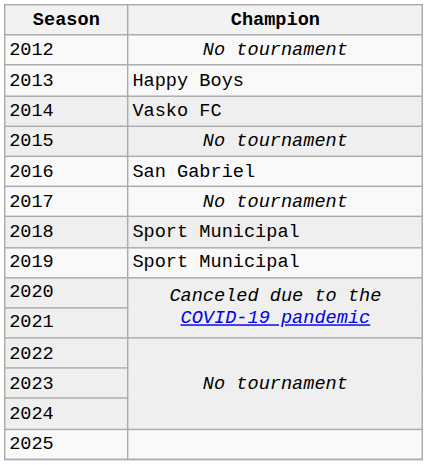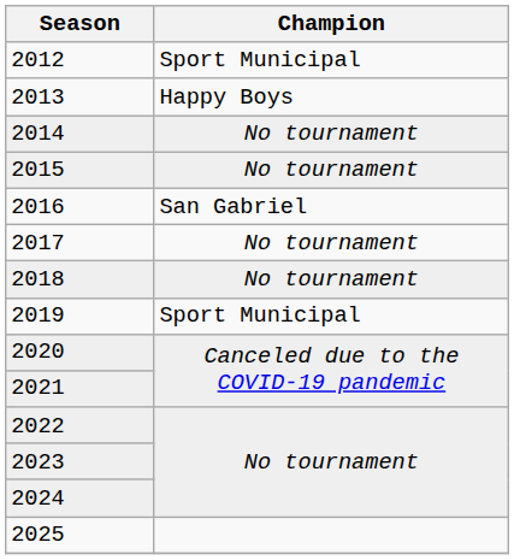2012 | Champion: No tournament -> Sport Municipal
2014 | Champion: Vasko FC -> No tournament
2018 | Champion: Sport Municipal -> No tournament
